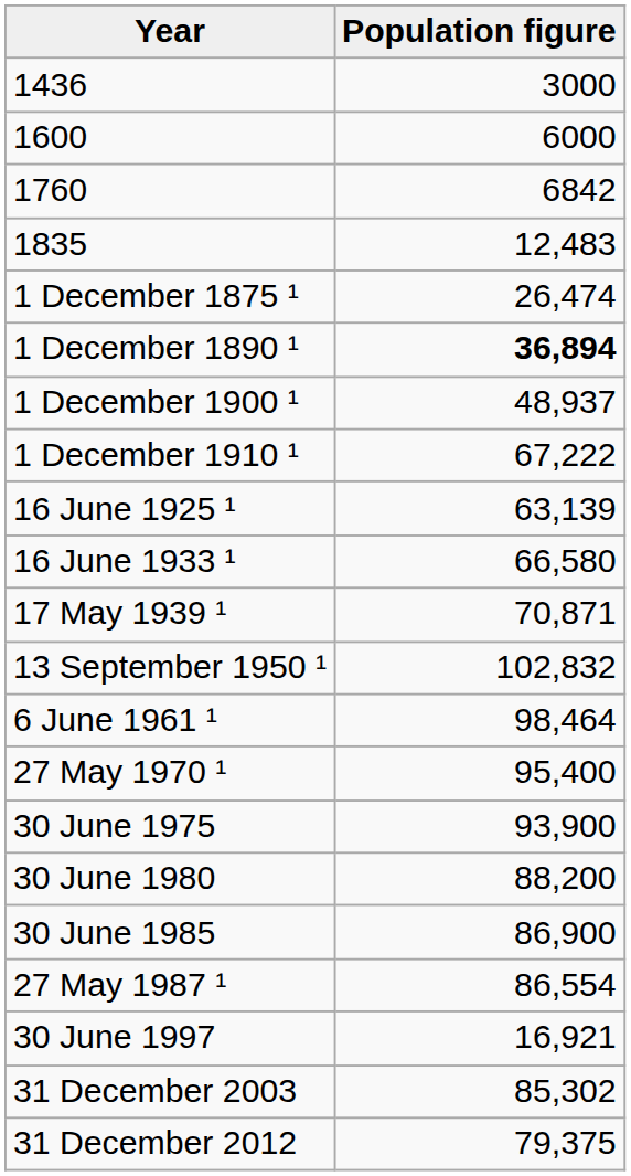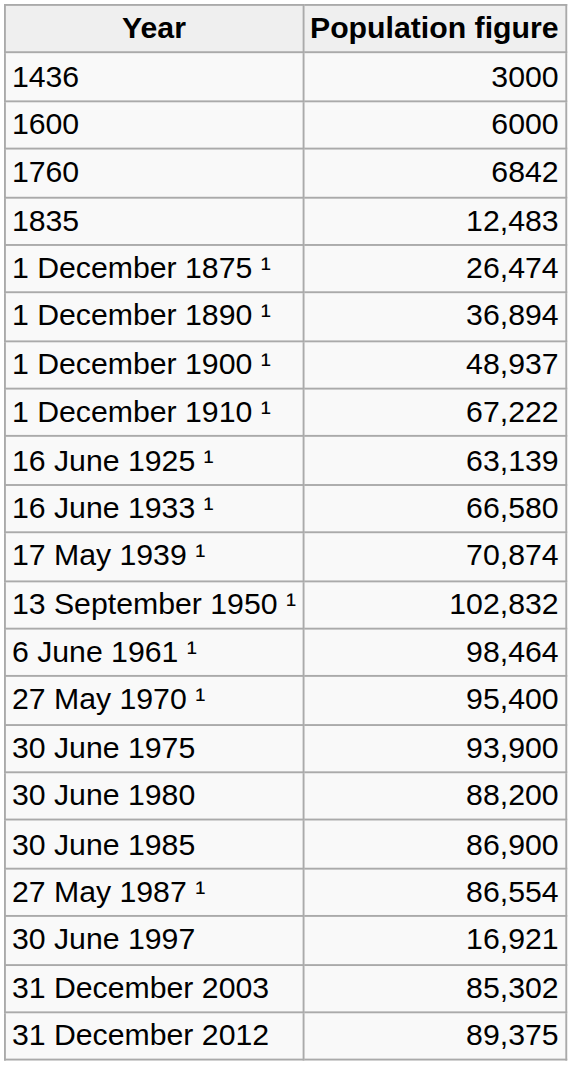1 December 1890 ¹ | Population figure: bold -> normal
17 May 1939 ¹ | Population figure: 70,871 -> 70,874
31 December 2012 | Population figure: 79,375 -> 89,375
